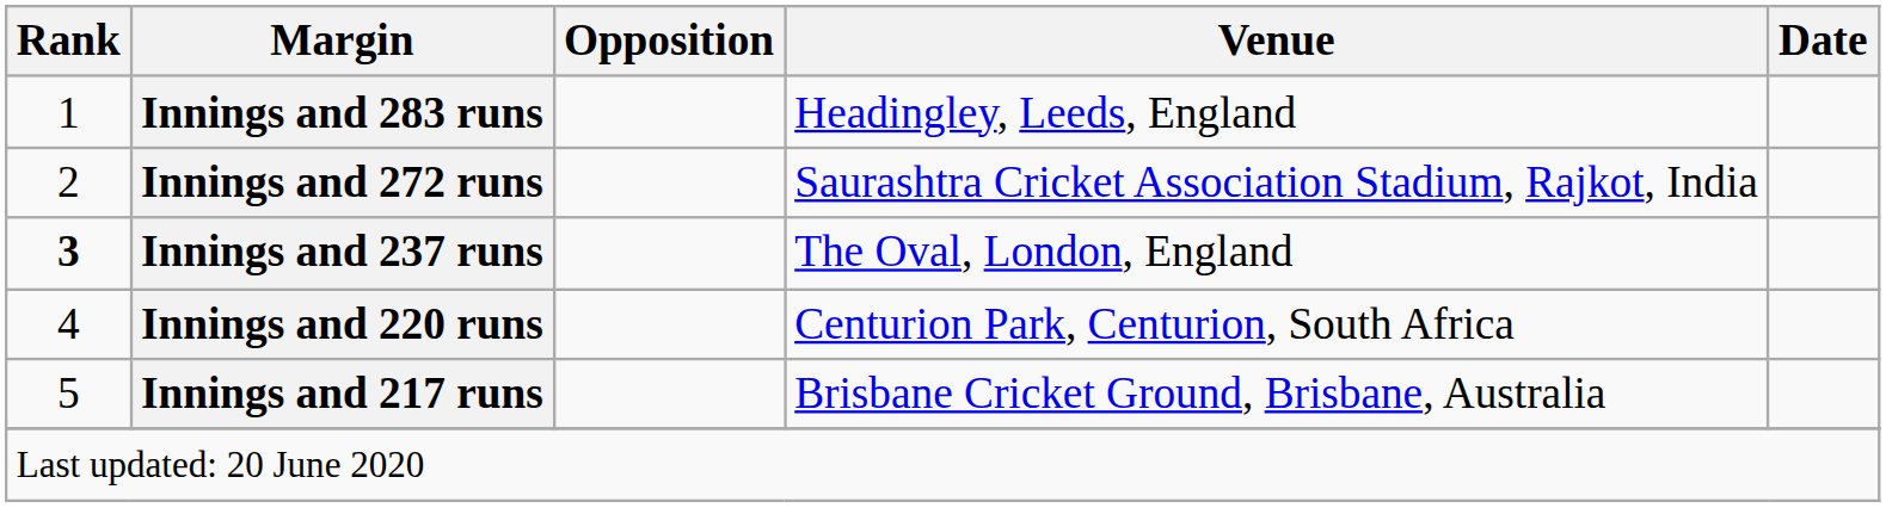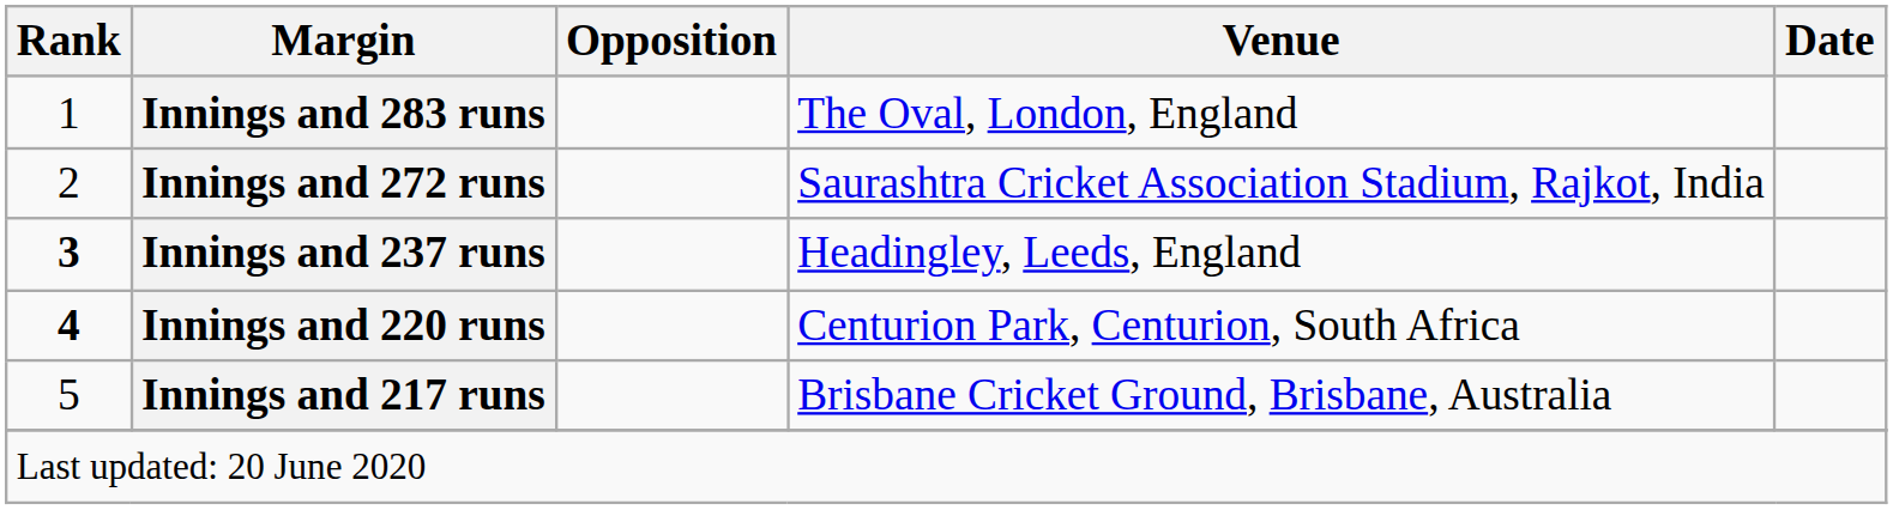Innings and 283 runs | Venue: Headingley, Leeds, England -> The Oval, London, England
Innings and 237 runs | Venue: The Oval, London, England -> Headingley, Leeds, England
Innings and 220 runs | Rank: normal -> bold
